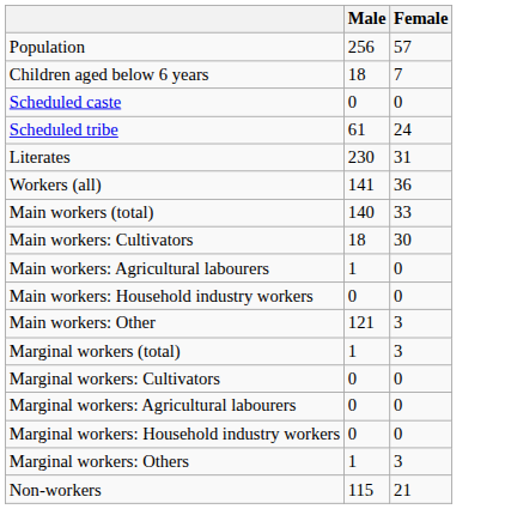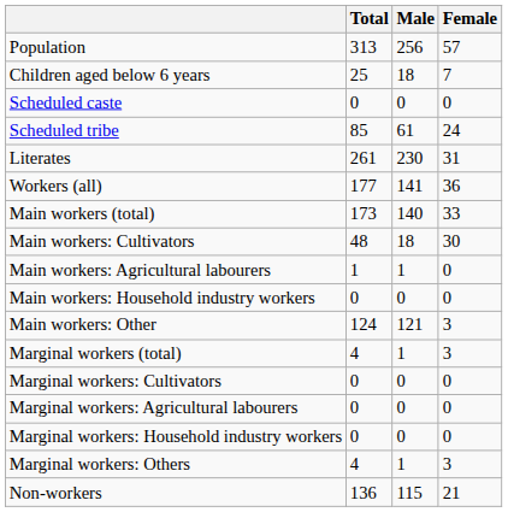+ column: Total | 313 | 25 | 0 | 85 | 261 | 177 | 173 | 48 | 1 | 0 | 124 | 4 | 0 | 0 | 0 | 4 | 136
